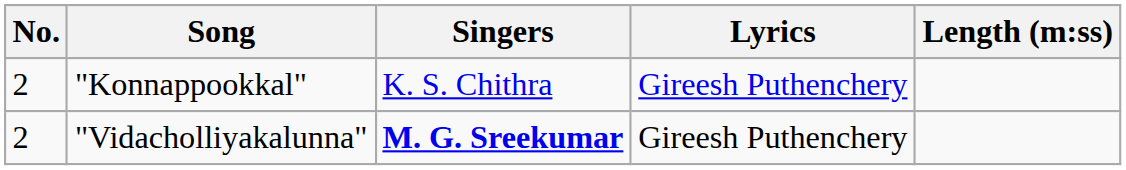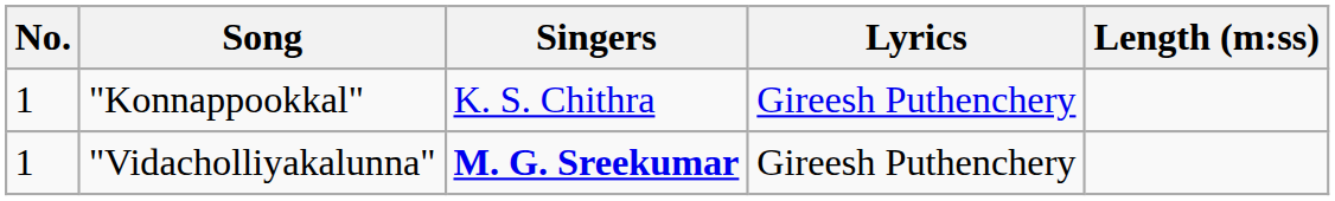"Konnappookkal" | No.: 2 -> 1
"Vidacholliyakalunna" | No.: 2 -> 1
